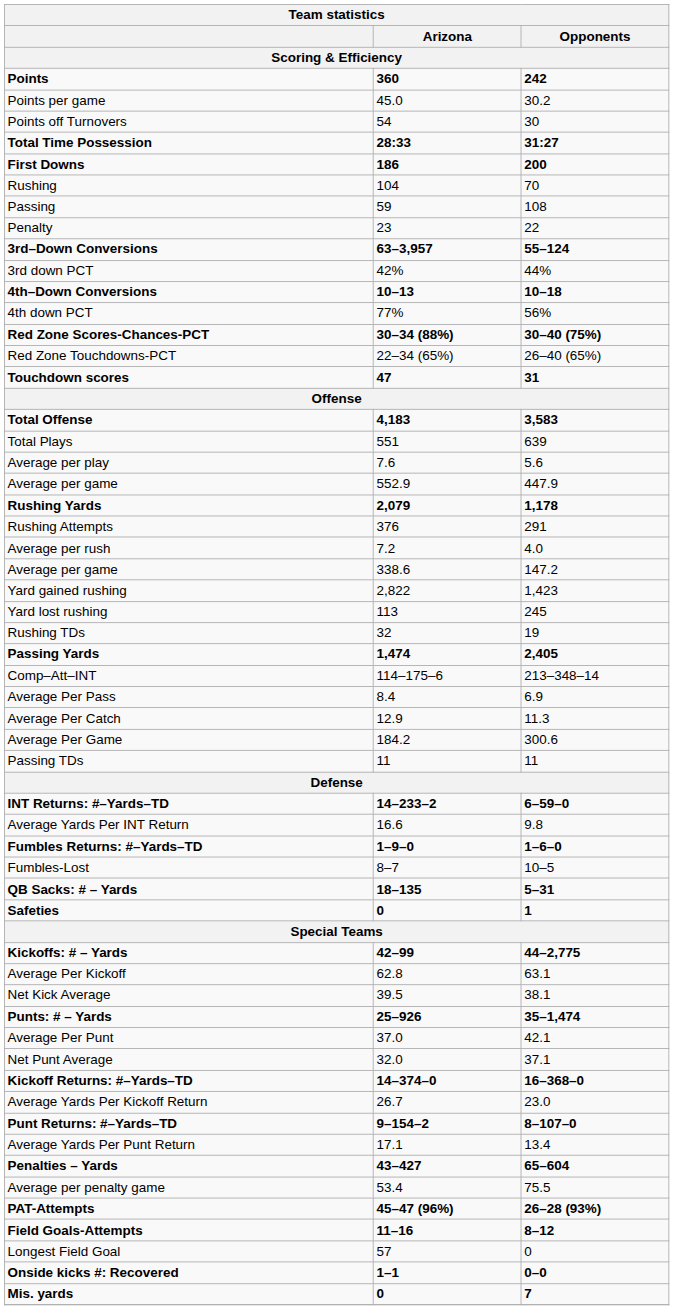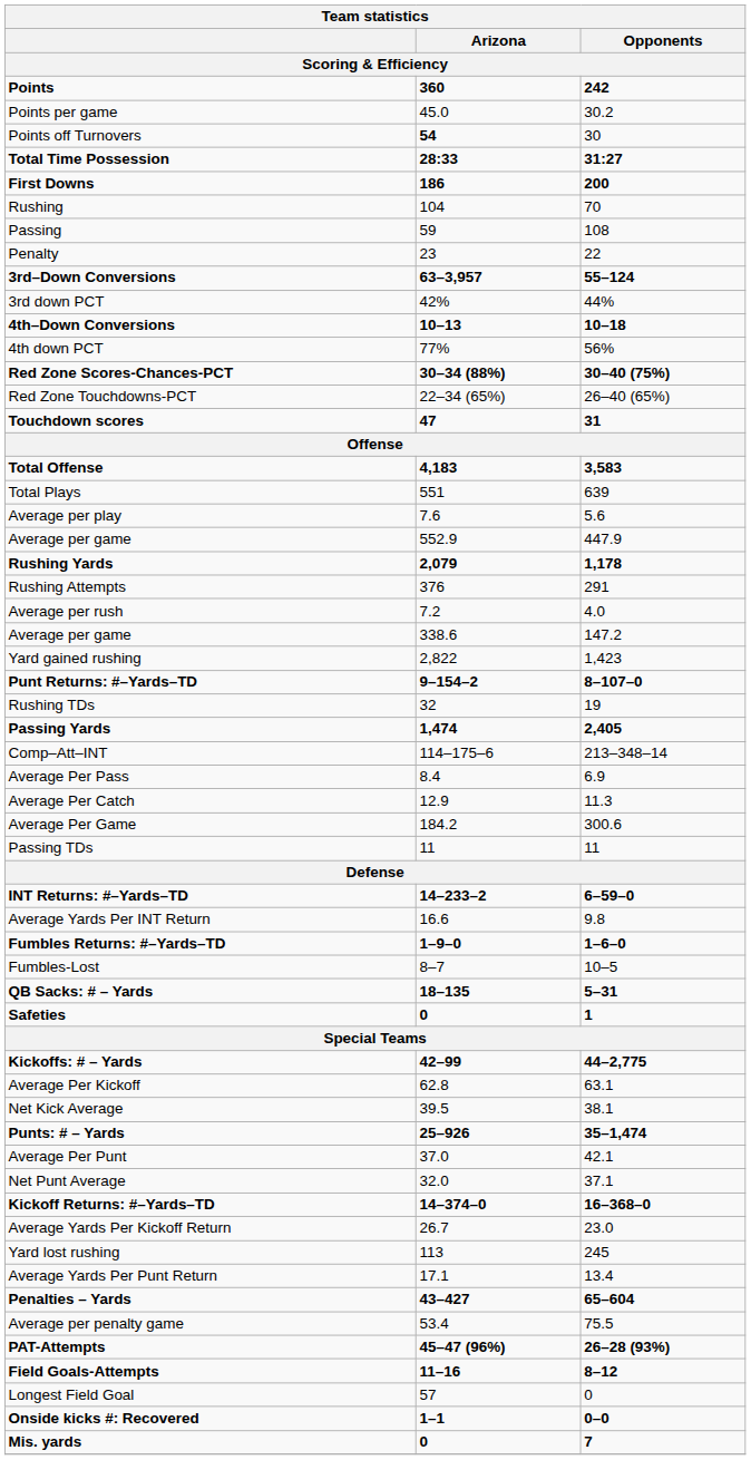Points off Turnovers | Arizona: normal -> bold
rows swapped: Yard lost rushing <-> Punt Returns: #–Yards–TD
